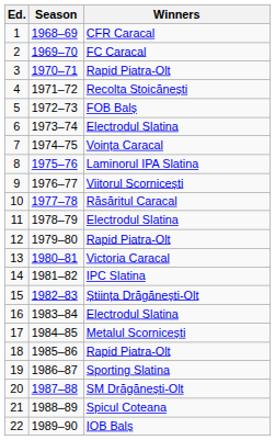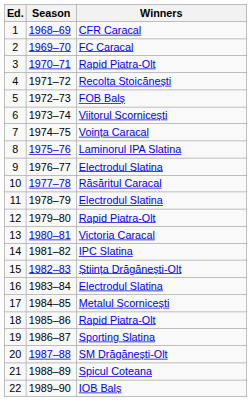6 | Winners: Electrodul Slatina -> Viitorul Scornicești
9 | Winners: Viitorul Scornicești -> Electrodul Slatina
